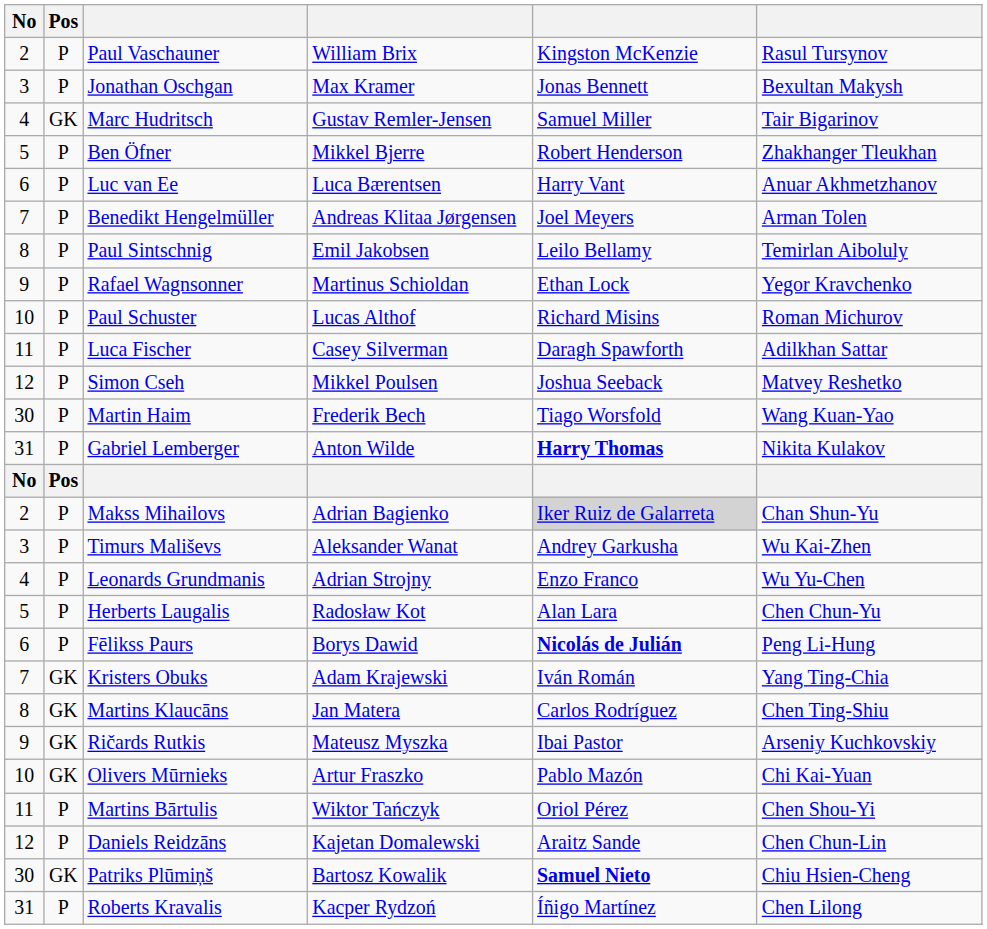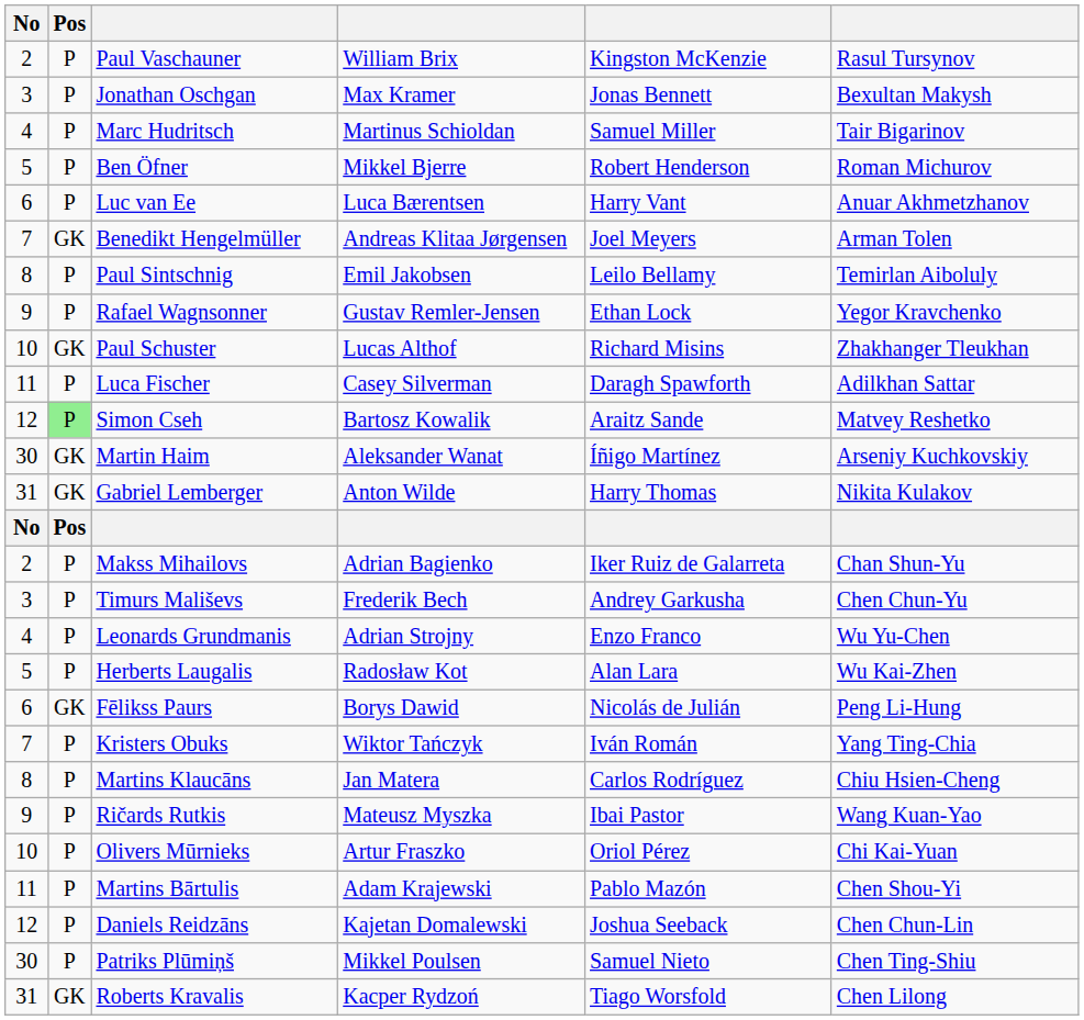Marc Hudritsch | Pos: GK -> P
Marc Hudritsch | column 4: Gustav Remler-Jensen -> Martinus Schioldan
Ben Öfner | column 6: Zhakhanger Tleukhan -> Roman Michurov
Benedikt Hengelmüller | Pos: P -> GK
Rafael Wagnsonner | column 4: Martinus Schioldan -> Gustav Remler-Jensen
Paul Schuster | Pos: P -> GK
Paul Schuster | column 6: Roman Michurov -> Zhakhanger Tleukhan
Simon Cseh | Pos: no background -> lightgreen background
Simon Cseh | column 4: Mikkel Poulsen -> Bartosz Kowalik
Simon Cseh | column 5: Joshua Seeback -> Araitz Sande
Martin Haim | Pos: P -> GK
Martin Haim | column 4: Frederik Bech -> Aleksander Wanat
Martin Haim | column 5: Tiago Worsfold -> Íñigo Martínez
Martin Haim | column 6: Wang Kuan-Yao -> Arseniy Kuchkovskiy
Gabriel Lemberger | Pos: P -> GK
Gabriel Lemberger | column 5: bold -> normal
Makss Mihailovs | column 5: lightgrey background -> no background
Timurs Mališevs | column 4: Aleksander Wanat -> Frederik Bech
Timurs Mališevs | column 6: Wu Kai-Zhen -> Chen Chun-Yu
Herberts Laugalis | column 6: Chen Chun-Yu -> Wu Kai-Zhen
Fēlikss Paurs | Pos: P -> GK
Fēlikss Paurs | column 5: bold -> normal
Kristers Obuks | Pos: GK -> P
Kristers Obuks | column 4: Adam Krajewski -> Wiktor Tańczyk
Martins Klaucāns | Pos: GK -> P
Martins Klaucāns | column 6: Chen Ting-Shiu -> Chiu Hsien-Cheng
Ričards Rutkis | Pos: GK -> P
Ričards Rutkis | column 6: Arseniy Kuchkovskiy -> Wang Kuan-Yao
Olivers Mūrnieks | Pos: GK -> P
Olivers Mūrnieks | column 5: Pablo Mazón -> Oriol Pérez
Martins Bārtulis | column 4: Wiktor Tańczyk -> Adam Krajewski
Martins Bārtulis | column 5: Oriol Pérez -> Pablo Mazón
Daniels Reidzāns | column 5: Araitz Sande -> Joshua Seeback
Patriks Plūmiņš | Pos: GK -> P
Patriks Plūmiņš | column 4: Bartosz Kowalik -> Mikkel Poulsen
Patriks Plūmiņš | column 5: bold -> normal
Patriks Plūmiņš | column 6: Chiu Hsien-Cheng -> Chen Ting-Shiu
Roberts Kravalis | Pos: P -> GK
Roberts Kravalis | column 5: Íñigo Martínez -> Tiago Worsfold
